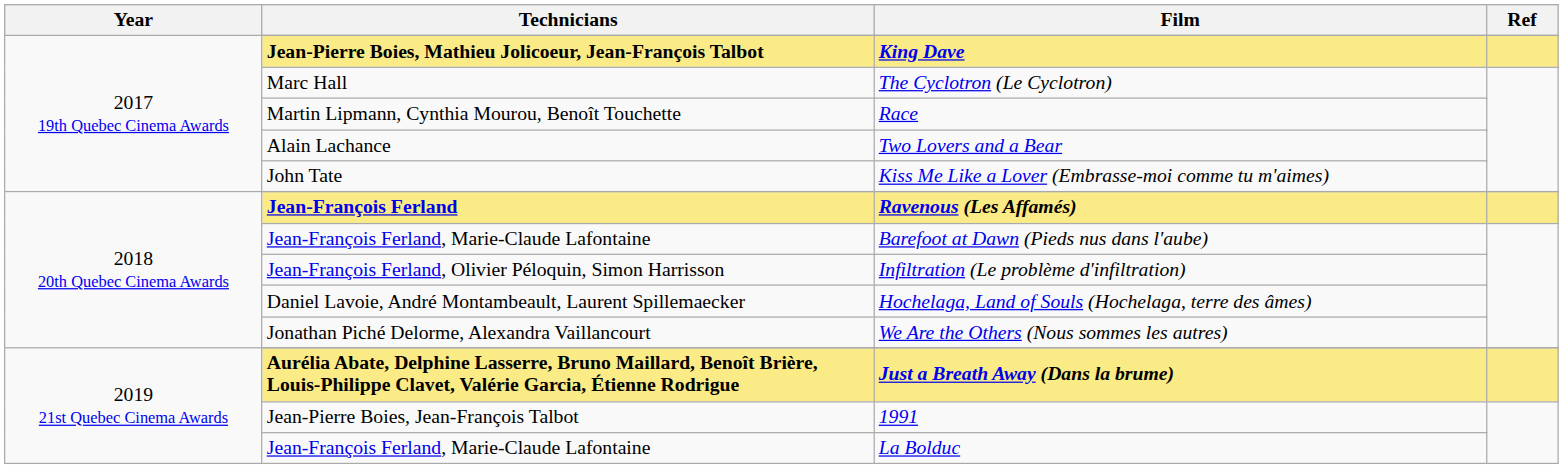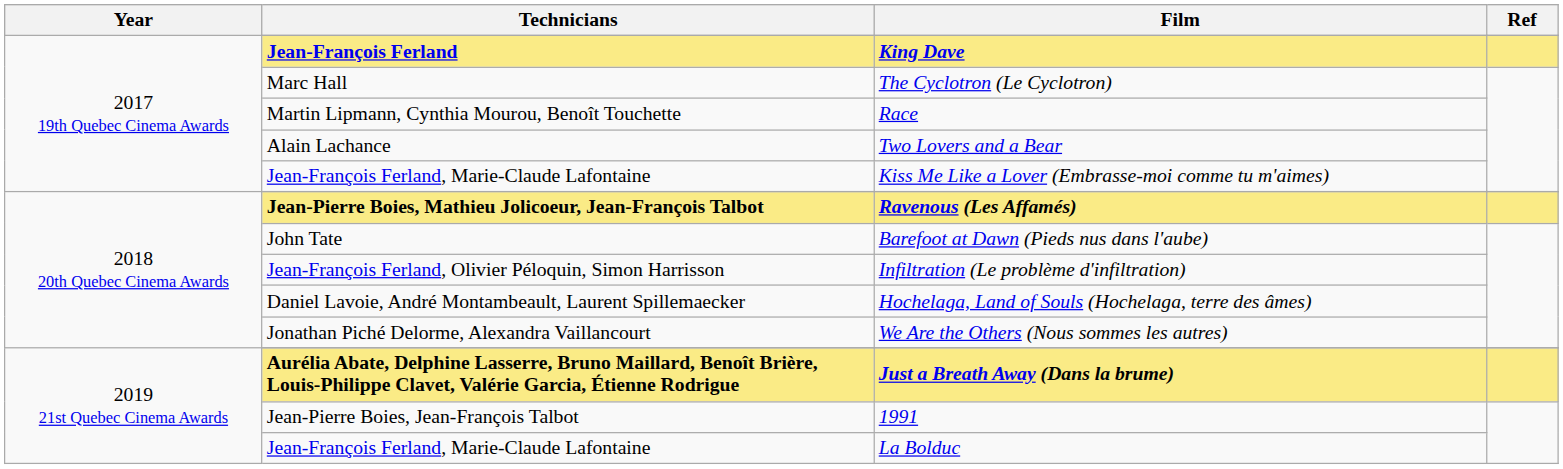King Dave | Technicians: Jean-Pierre Boies, Mathieu Jolicoeur, Jean-François Talbot -> Jean-François Ferland
Kiss Me Like a Lover (Embrasse-moi comme tu m'aimes) | Technicians: John Tate -> Jean-François Ferland, Marie-Claude Lafontaine
Ravenous (Les Affamés) | Technicians: Jean-François Ferland -> Jean-Pierre Boies, Mathieu Jolicoeur, Jean-François Talbot
Barefoot at Dawn (Pieds nus dans l'aube) | Technicians: Jean-François Ferland, Marie-Claude Lafontaine -> John Tate
